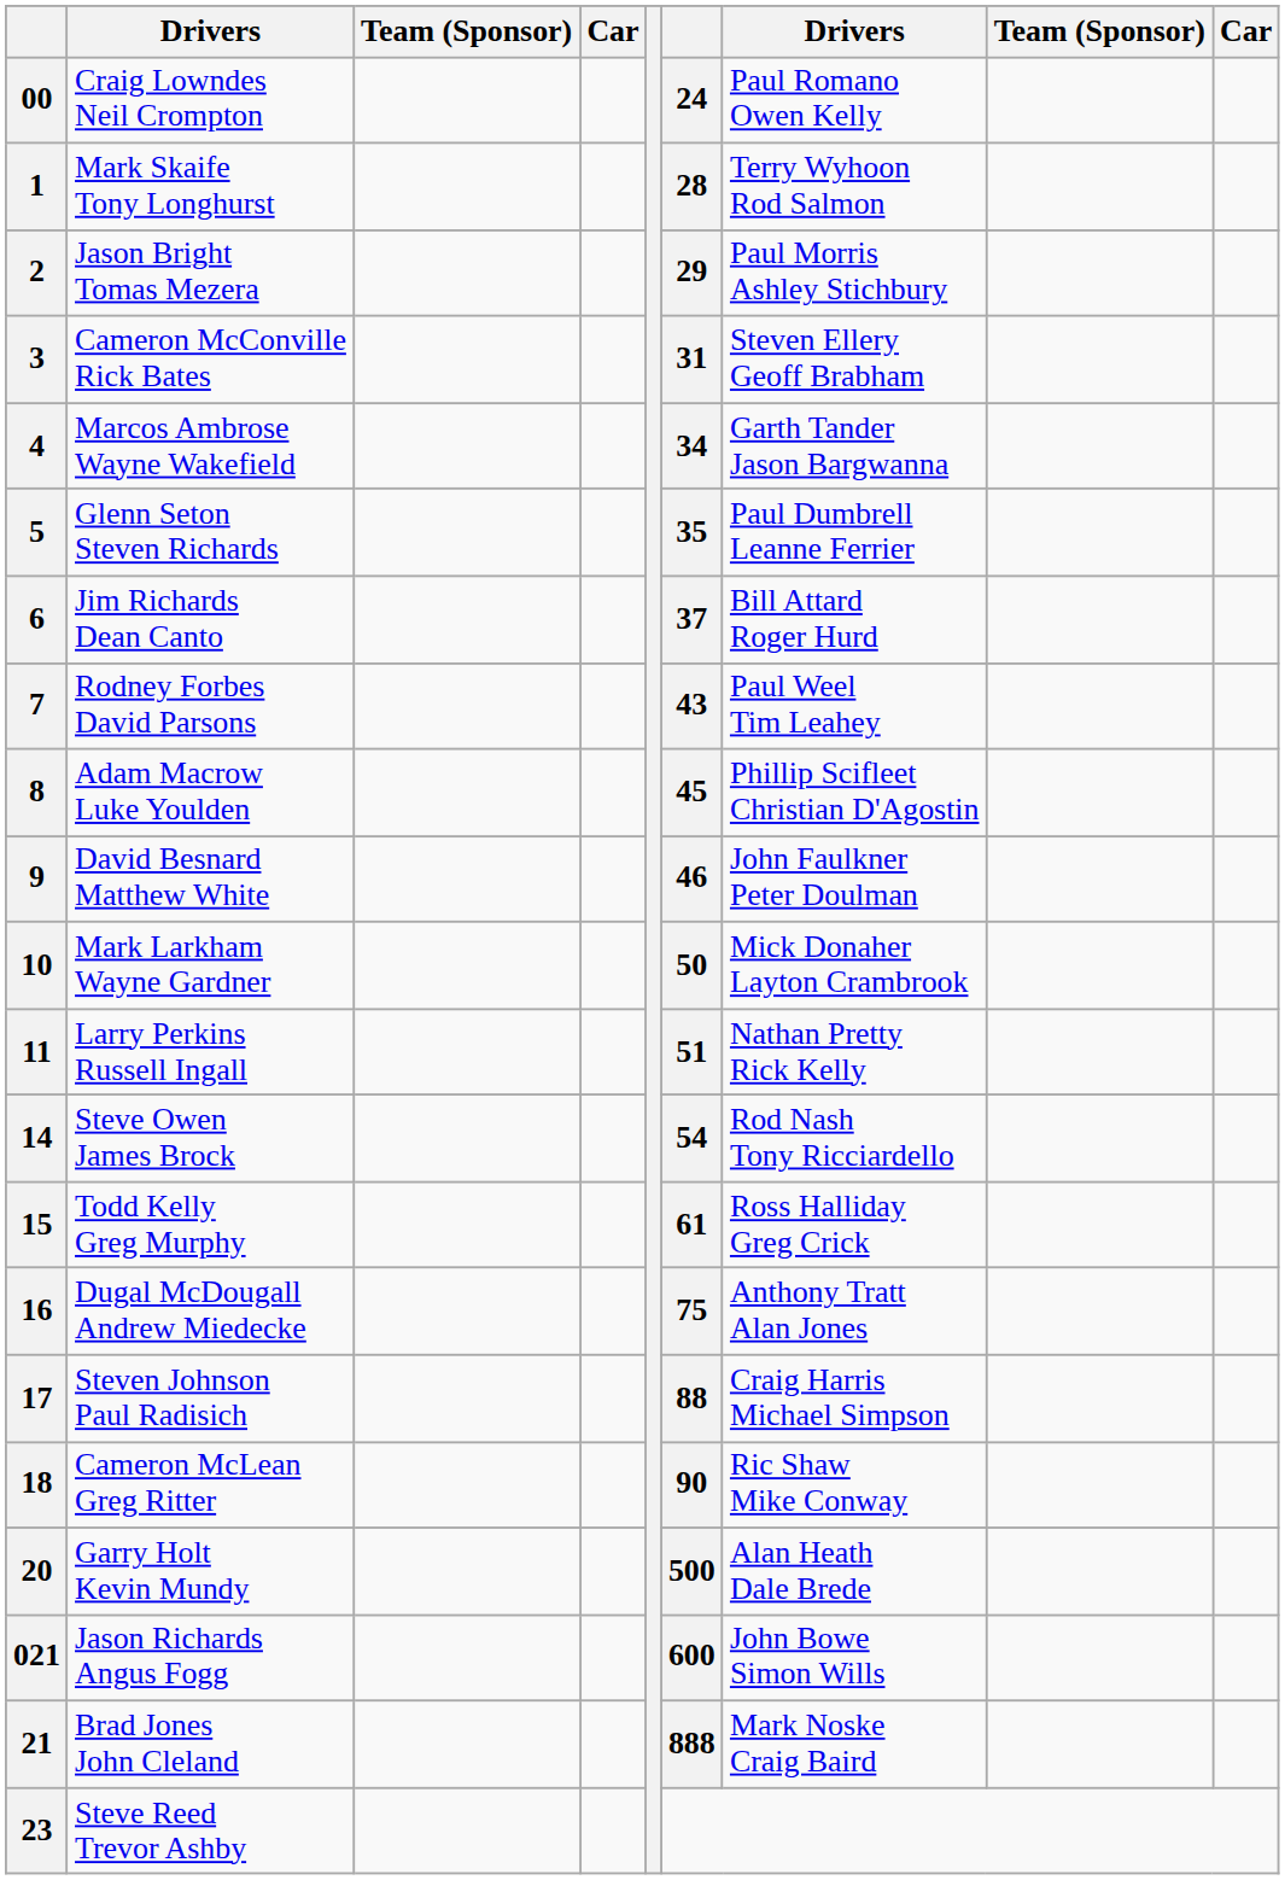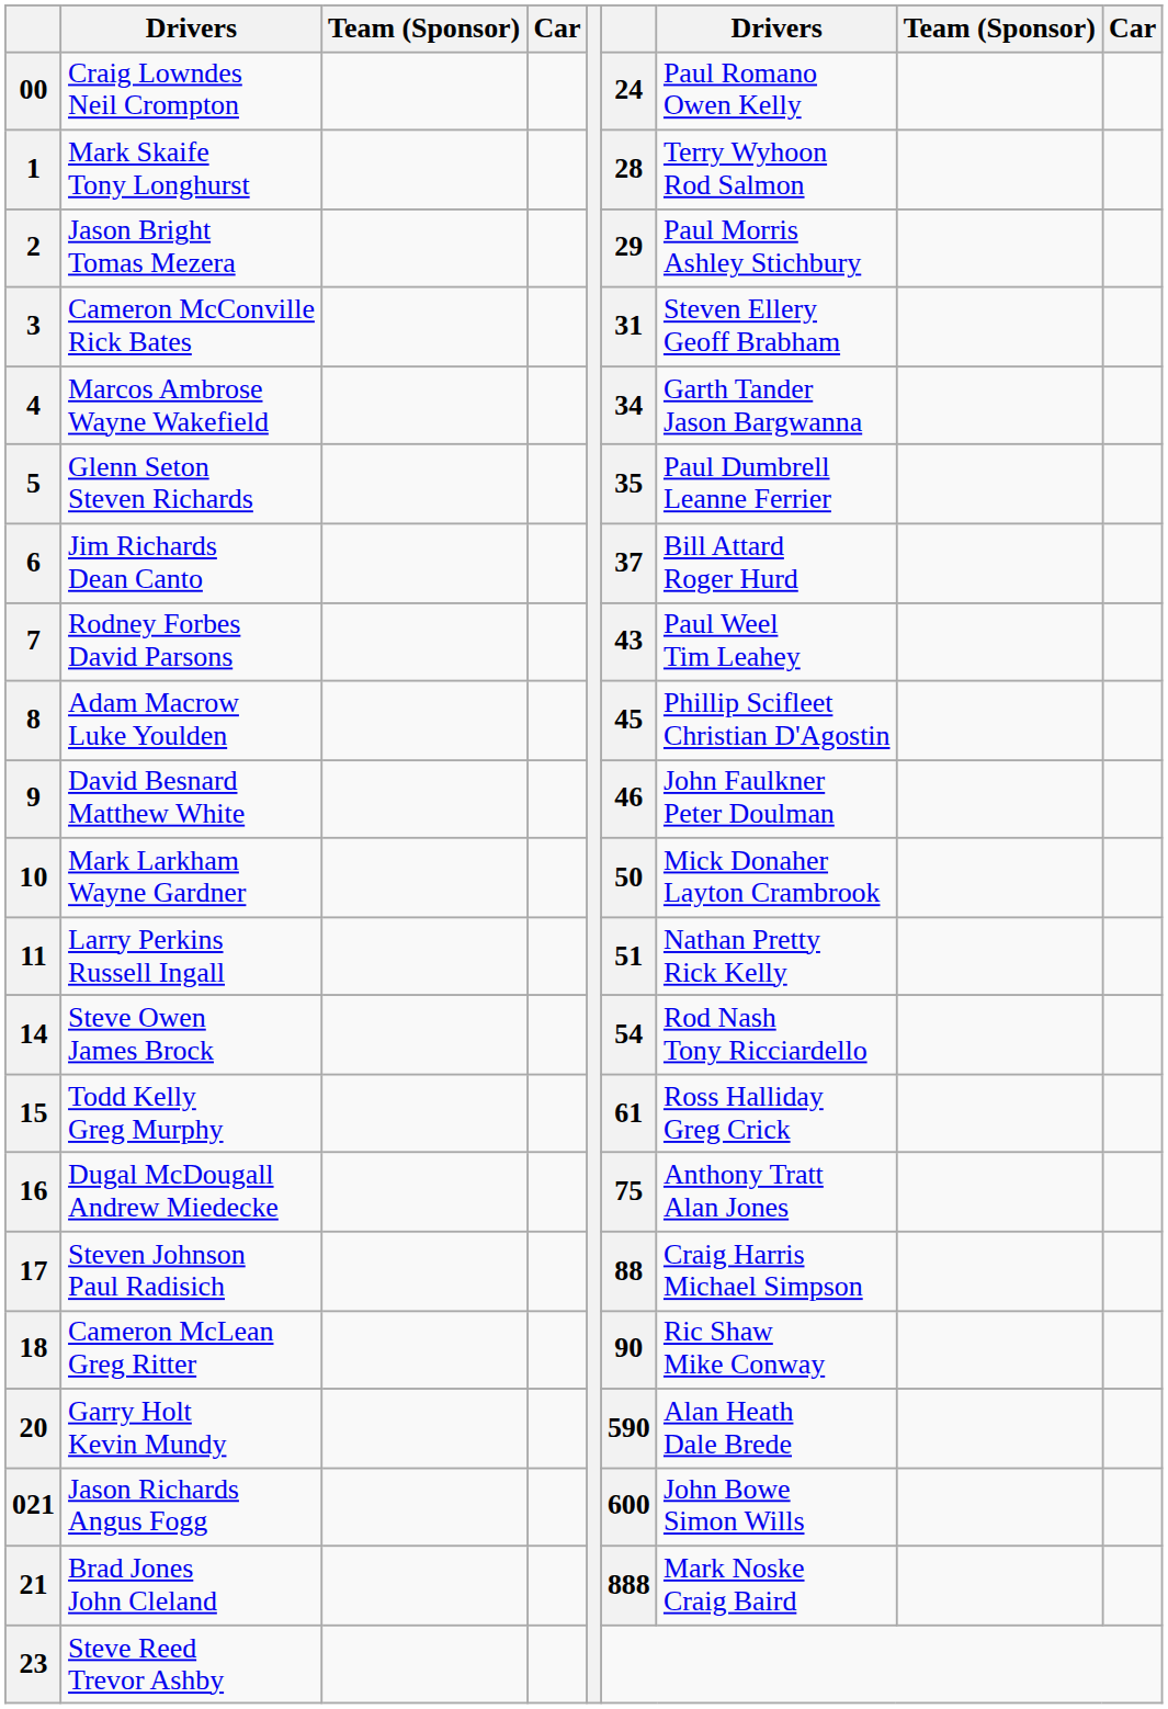20 | column 6: 500 -> 590
